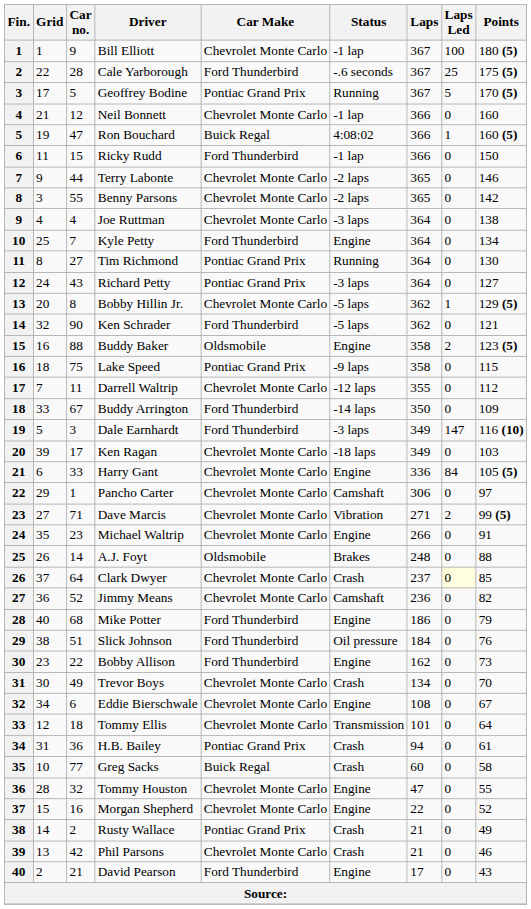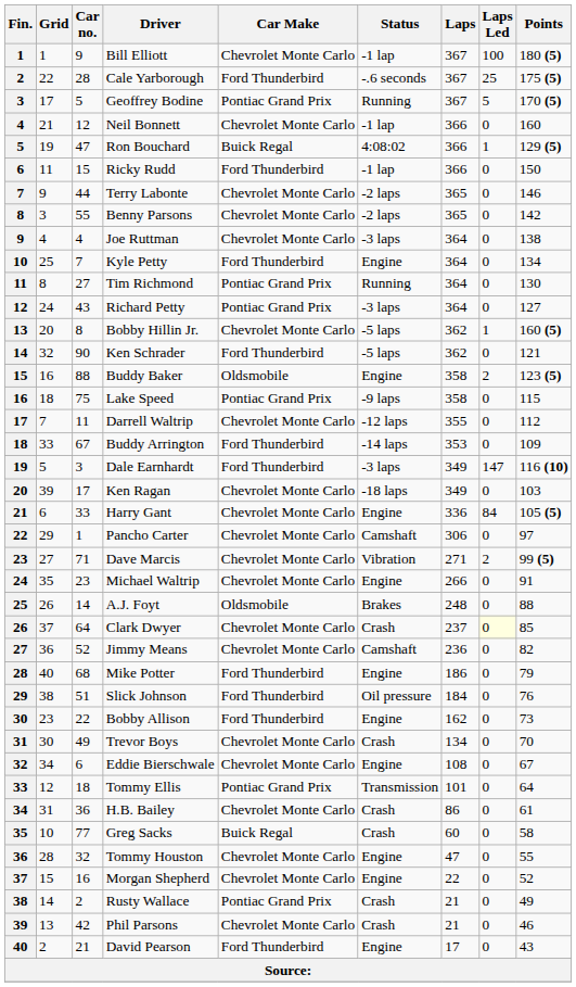Ron Bouchard | Points: 160 (5) -> 129 (5)
Bobby Hillin Jr. | Points: 129 (5) -> 160 (5)
Buddy Arrington | Laps: 350 -> 353
Tommy Ellis | Car Make: Chevrolet Monte Carlo -> Pontiac Grand Prix
H.B. Bailey | Car Make: Pontiac Grand Prix -> Chevrolet Monte Carlo
H.B. Bailey | Laps: 94 -> 86
